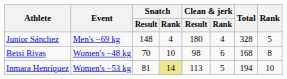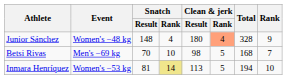Junior Sánchez | Event: Men's −69 kg -> Women's −48 kg
Junior Sánchez | Clean & jerk / Rank: no background -> lightsalmon background
Junior Sánchez | Rank: 5 -> 9
Betsi Rivas | Event: Women's −48 kg -> Men's −69 kg
Betsi Rivas | Clean & jerk / Rank: 6 -> 5
Betsi Rivas | Rank: 8 -> 7
